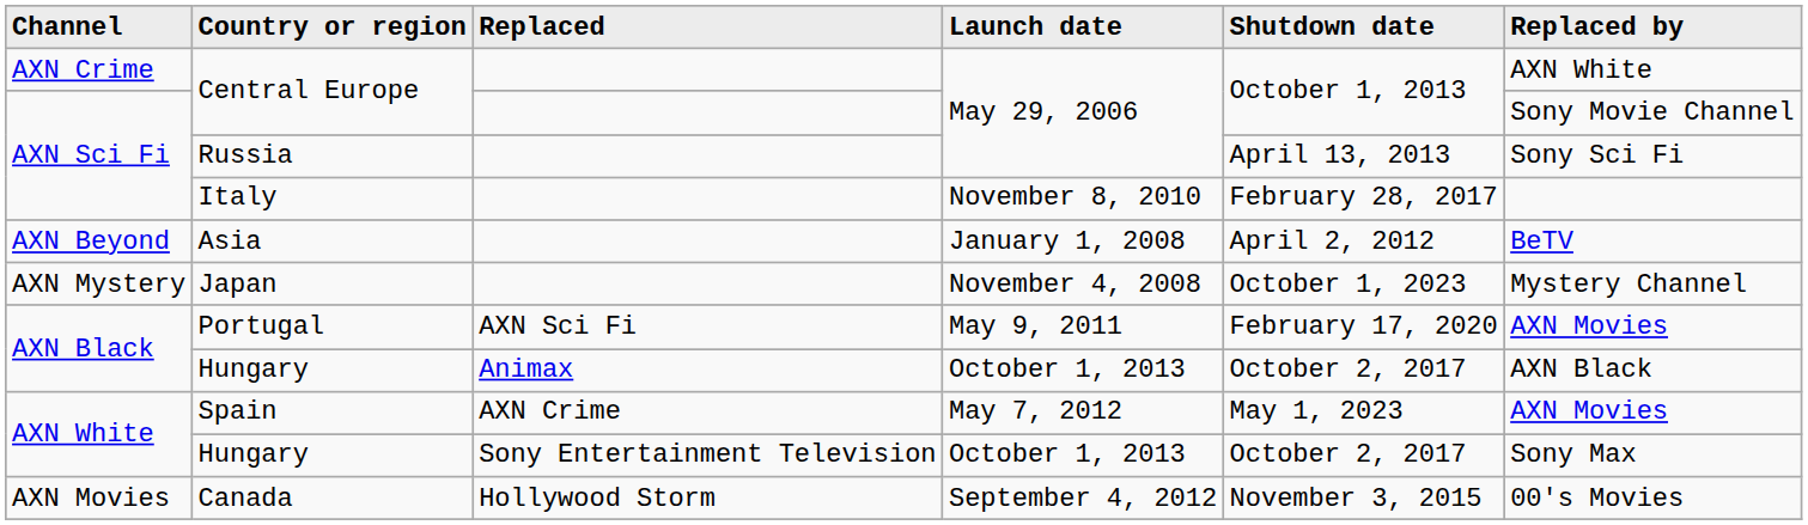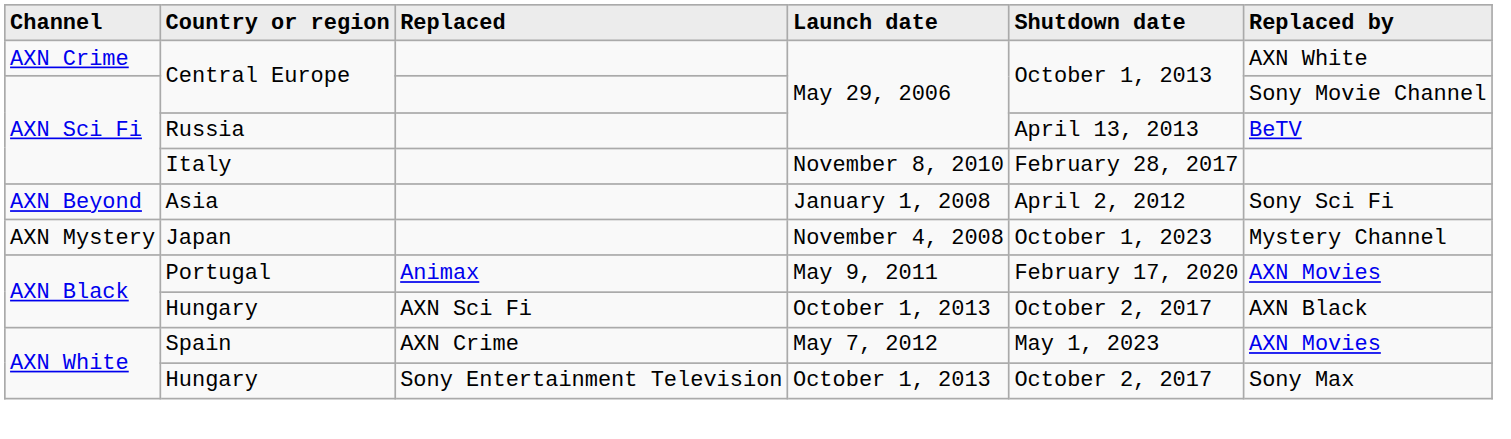Russia | Replaced by: Sony Sci Fi -> BeTV
Asia | Replaced by: BeTV -> Sony Sci Fi
Portugal | Replaced: AXN Sci Fi -> Animax
AXN Black / Hungary | Replaced: Animax -> AXN Sci Fi
- row: AXN Movies | Canada | Hollywood Storm | September 4, 2012 | November 3, 2015 | 00's Movies
